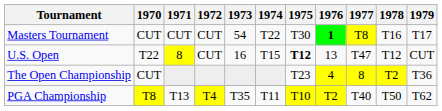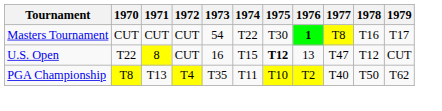- row: The Open Championship | CUT | T23 | 4 | 8 | T2 | T36
